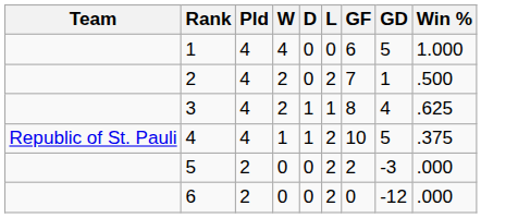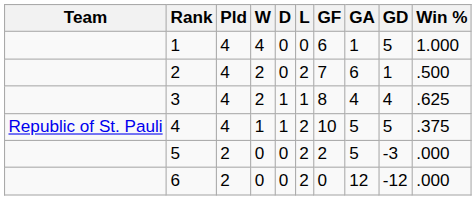+ column: GA | 1 | 6 | 4 | 5 | 5 | 12
